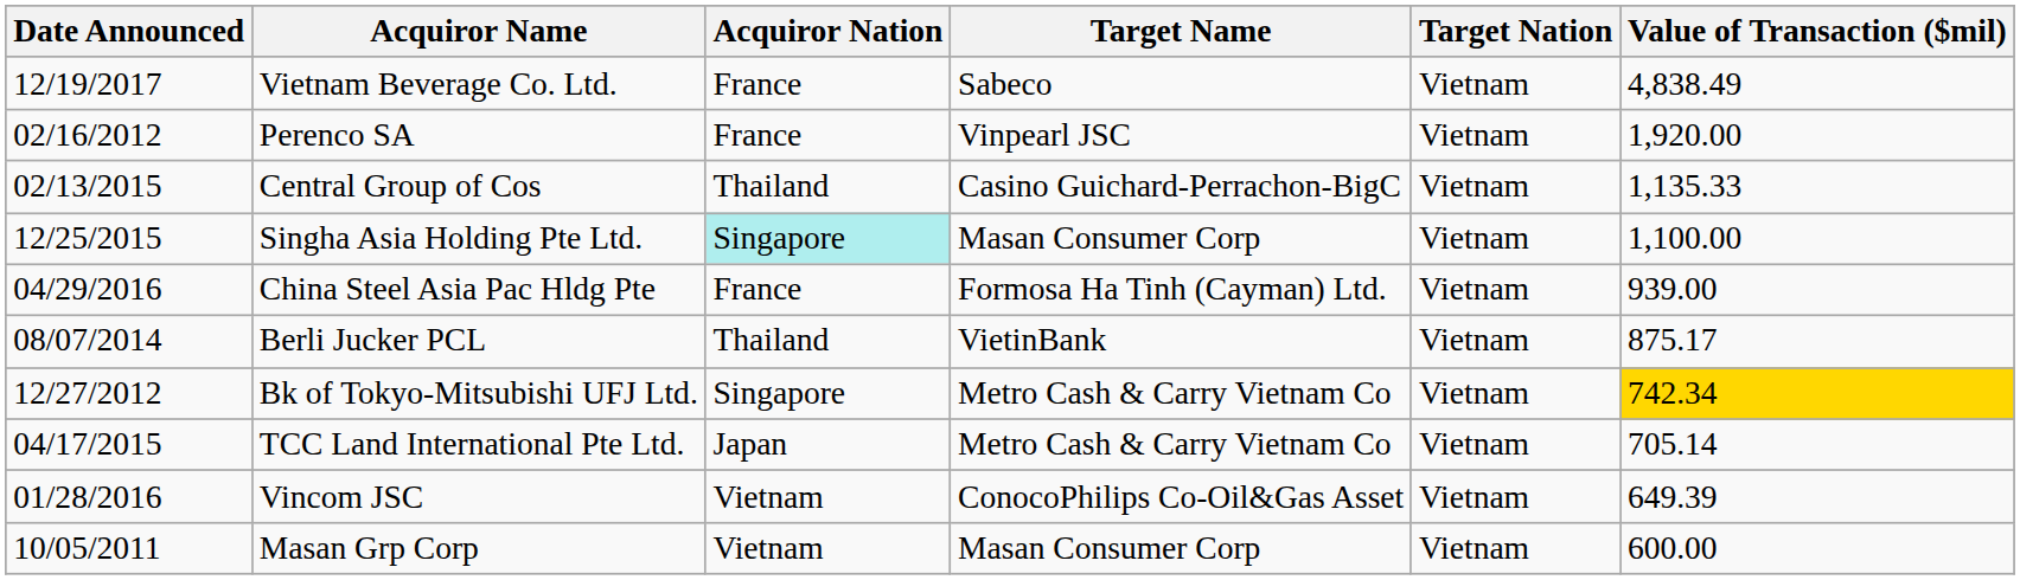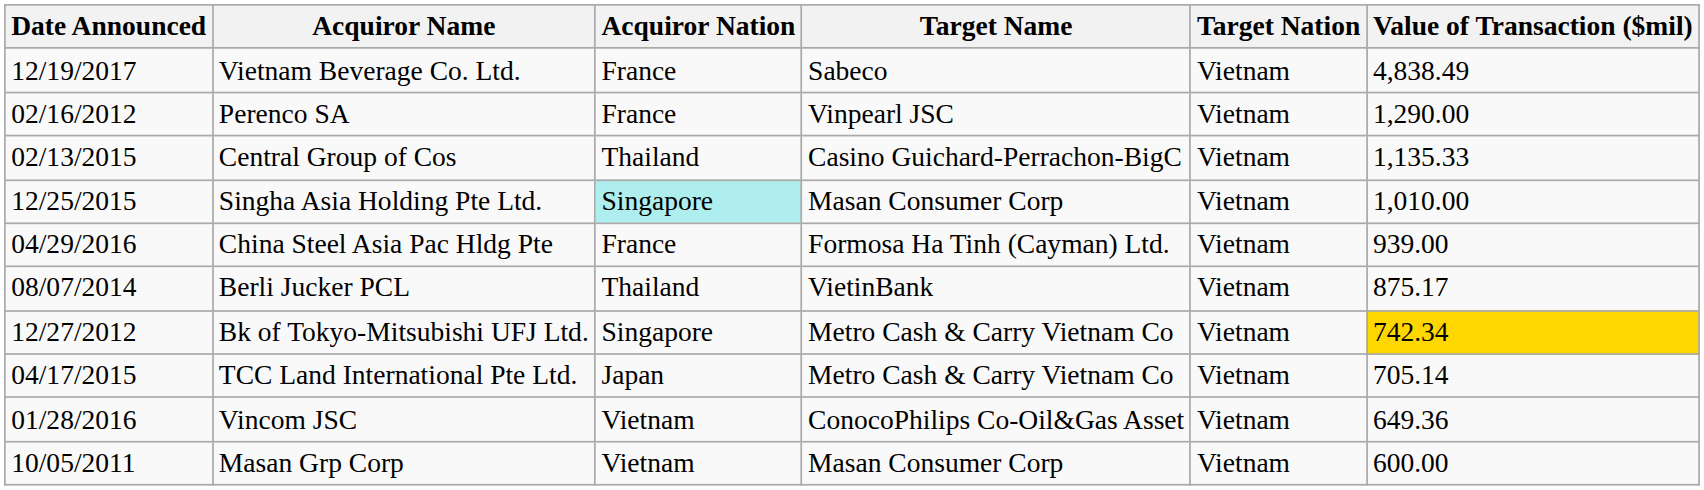Perenco SA | Value of Transaction ($mil): 1,920.00 -> 1,290.00
Singha Asia Holding Pte Ltd. | Value of Transaction ($mil): 1,100.00 -> 1,010.00
Vincom JSC | Value of Transaction ($mil): 649.39 -> 649.36
